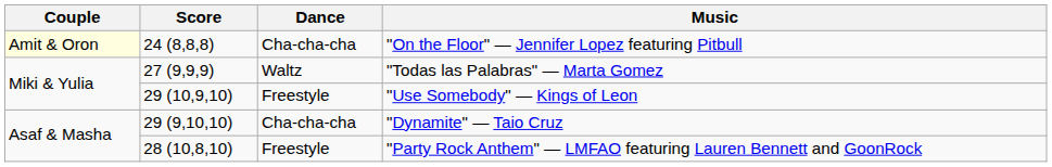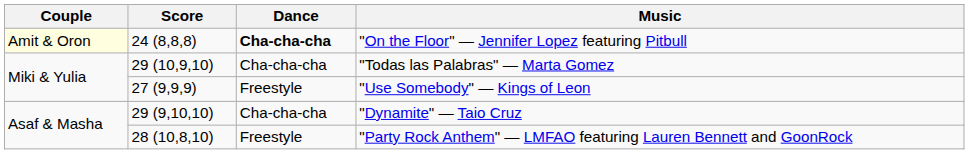"On the Floor" — Jennifer Lopez featuring Pitbull | Dance: normal -> bold
"Todas las Palabras" — Marta Gomez | Score: 27 (9,9,9) -> 29 (10,9,10)
"Todas las Palabras" — Marta Gomez | Dance: Waltz -> Cha-cha-cha
"Use Somebody" — Kings of Leon | Score: 29 (10,9,10) -> 27 (9,9,9)
